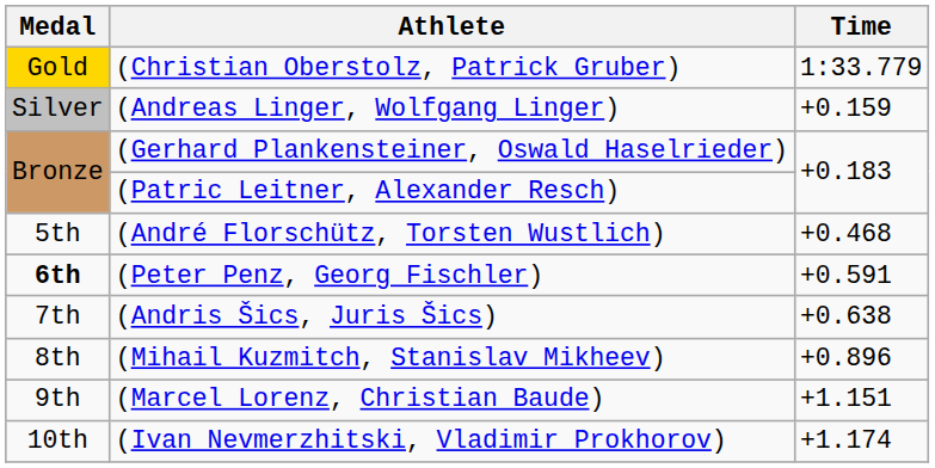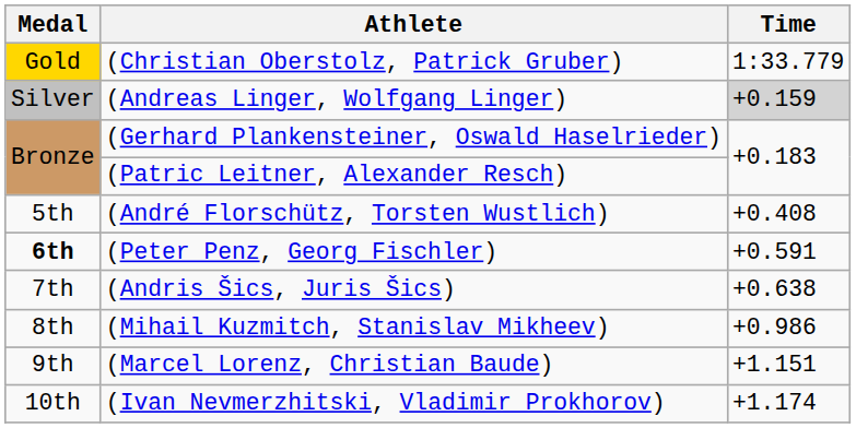(Andreas Linger, Wolfgang Linger) | Time: no background -> lightgrey background
(André Florschütz, Torsten Wustlich) | Time: +0.468 -> +0.408
(Mihail Kuzmitch, Stanislav Mikheev) | Time: +0.896 -> +0.986
